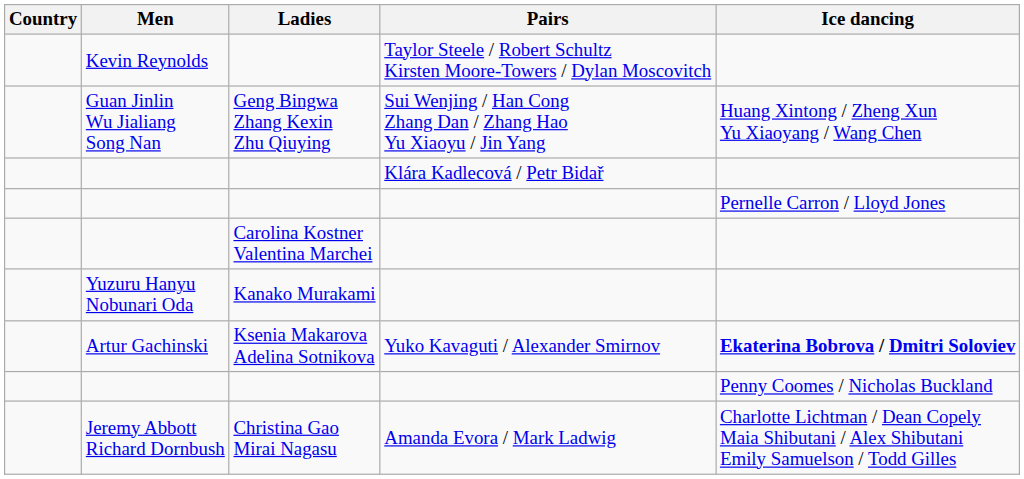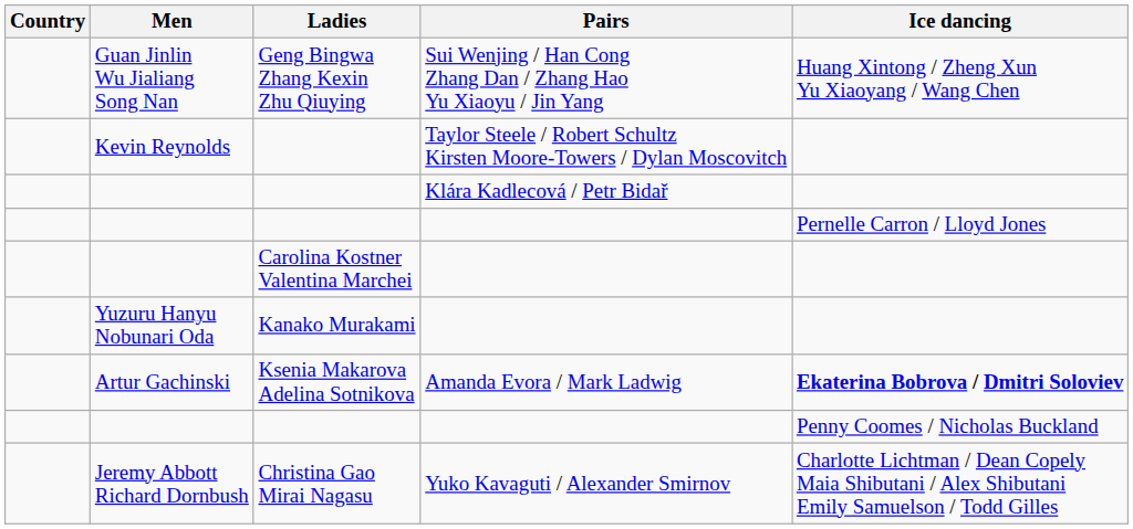rows swapped: Kevin Reynolds <-> Guan Jinlin Wu Jialiang Song Nan
Artur Gachinski | Pairs: Yuko Kavaguti / Alexander Smirnov -> Amanda Evora / Mark Ladwig
Jeremy Abbott Richard Dornbush | Pairs: Amanda Evora / Mark Ladwig -> Yuko Kavaguti / Alexander Smirnov
